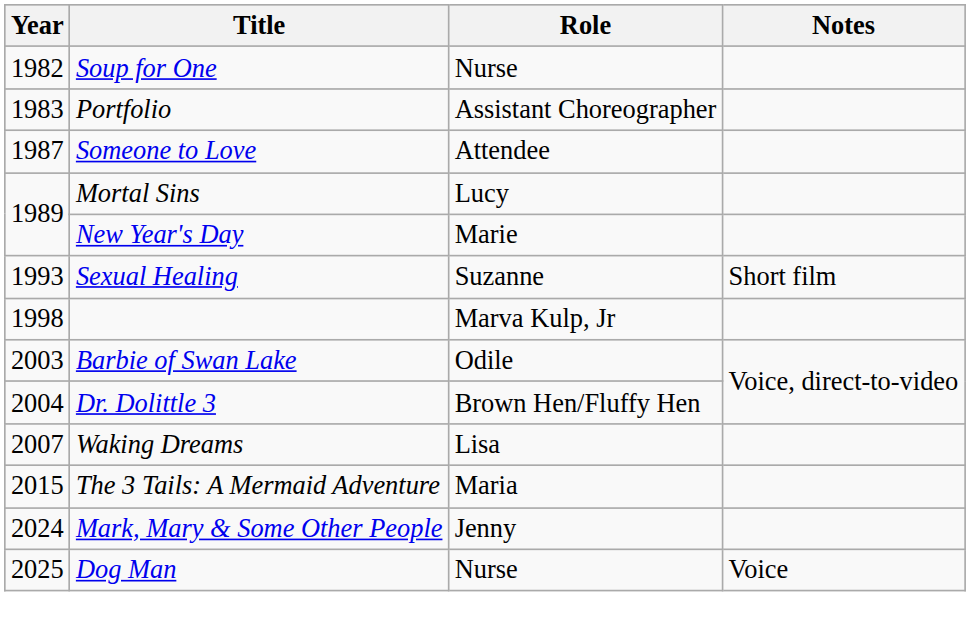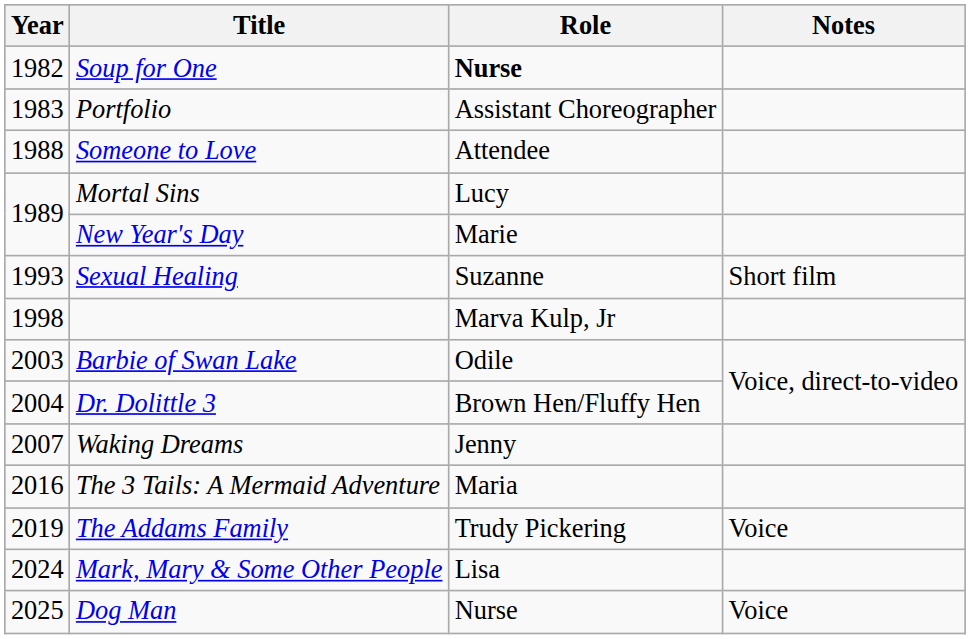Soup for One | Role: normal -> bold
Someone to Love | Year: 1987 -> 1988
Waking Dreams | Role: Lisa -> Jenny
The 3 Tails: A Mermaid Adventure | Year: 2015 -> 2016
+ row: 2019 | The Addams Family | Trudy Pickering | Voice
Mark, Mary & Some Other People | Role: Jenny -> Lisa
